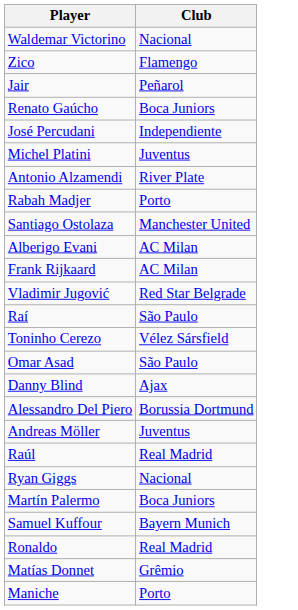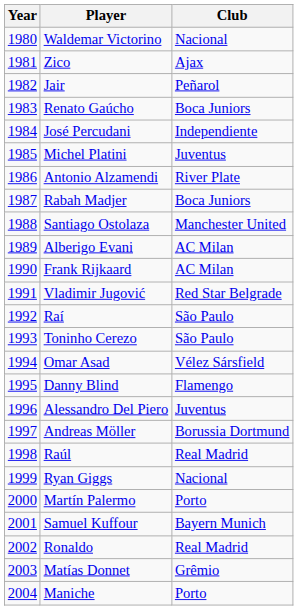+ column: Year | 1980 | 1981 | 1982 | 1983 | 1984 | 1985 | 1986 | 1987 | 1988 | 1989 | 1990 | 1991 | 1992 | 1993 | 1994 | 1995 | 1996 | 1997 | 1998 | 1999 | 2000 | 2001 | 2002 | 2003 | 2004
Zico | Club: Flamengo -> Ajax
Rabah Madjer | Club: Porto -> Boca Juniors
Toninho Cerezo | Club: Vélez Sársfield -> São Paulo
Omar Asad | Club: São Paulo -> Vélez Sársfield
Danny Blind | Club: Ajax -> Flamengo
Alessandro Del Piero | Club: Borussia Dortmund -> Juventus
Andreas Möller | Club: Juventus -> Borussia Dortmund
Martín Palermo | Club: Boca Juniors -> Porto
